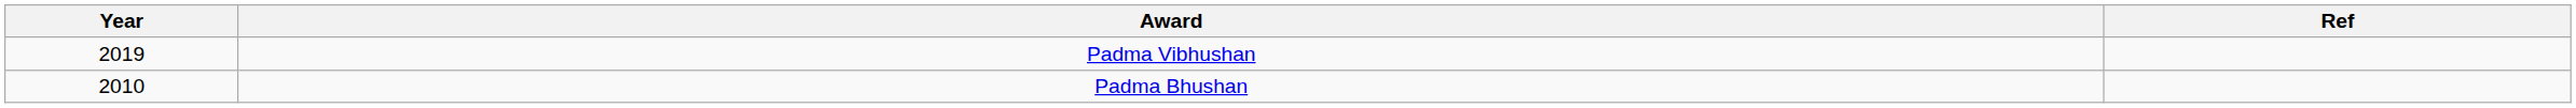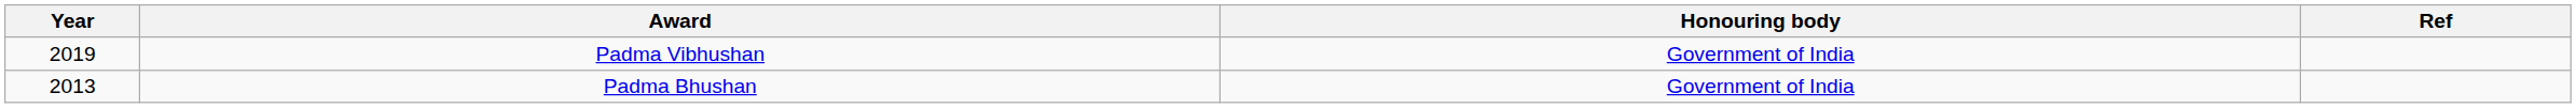+ column: Honouring body | Government of India | Government of India
Padma Bhushan | Year: 2010 -> 2013
